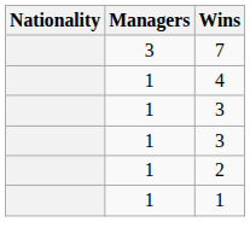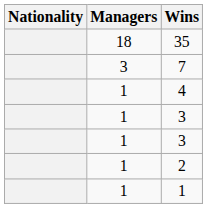+ row: 18 | 35
